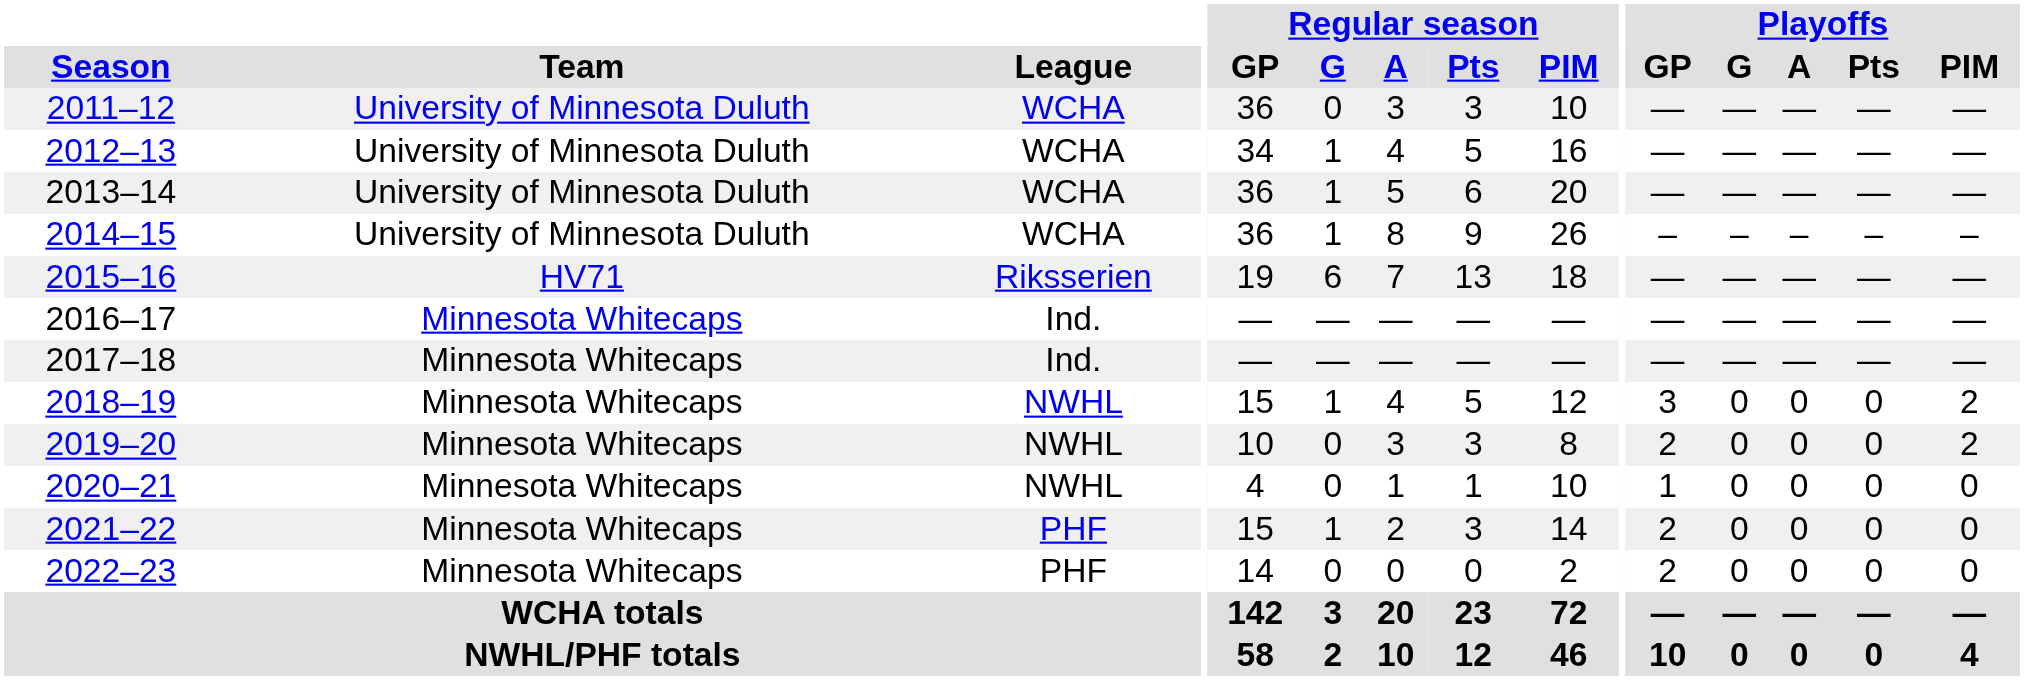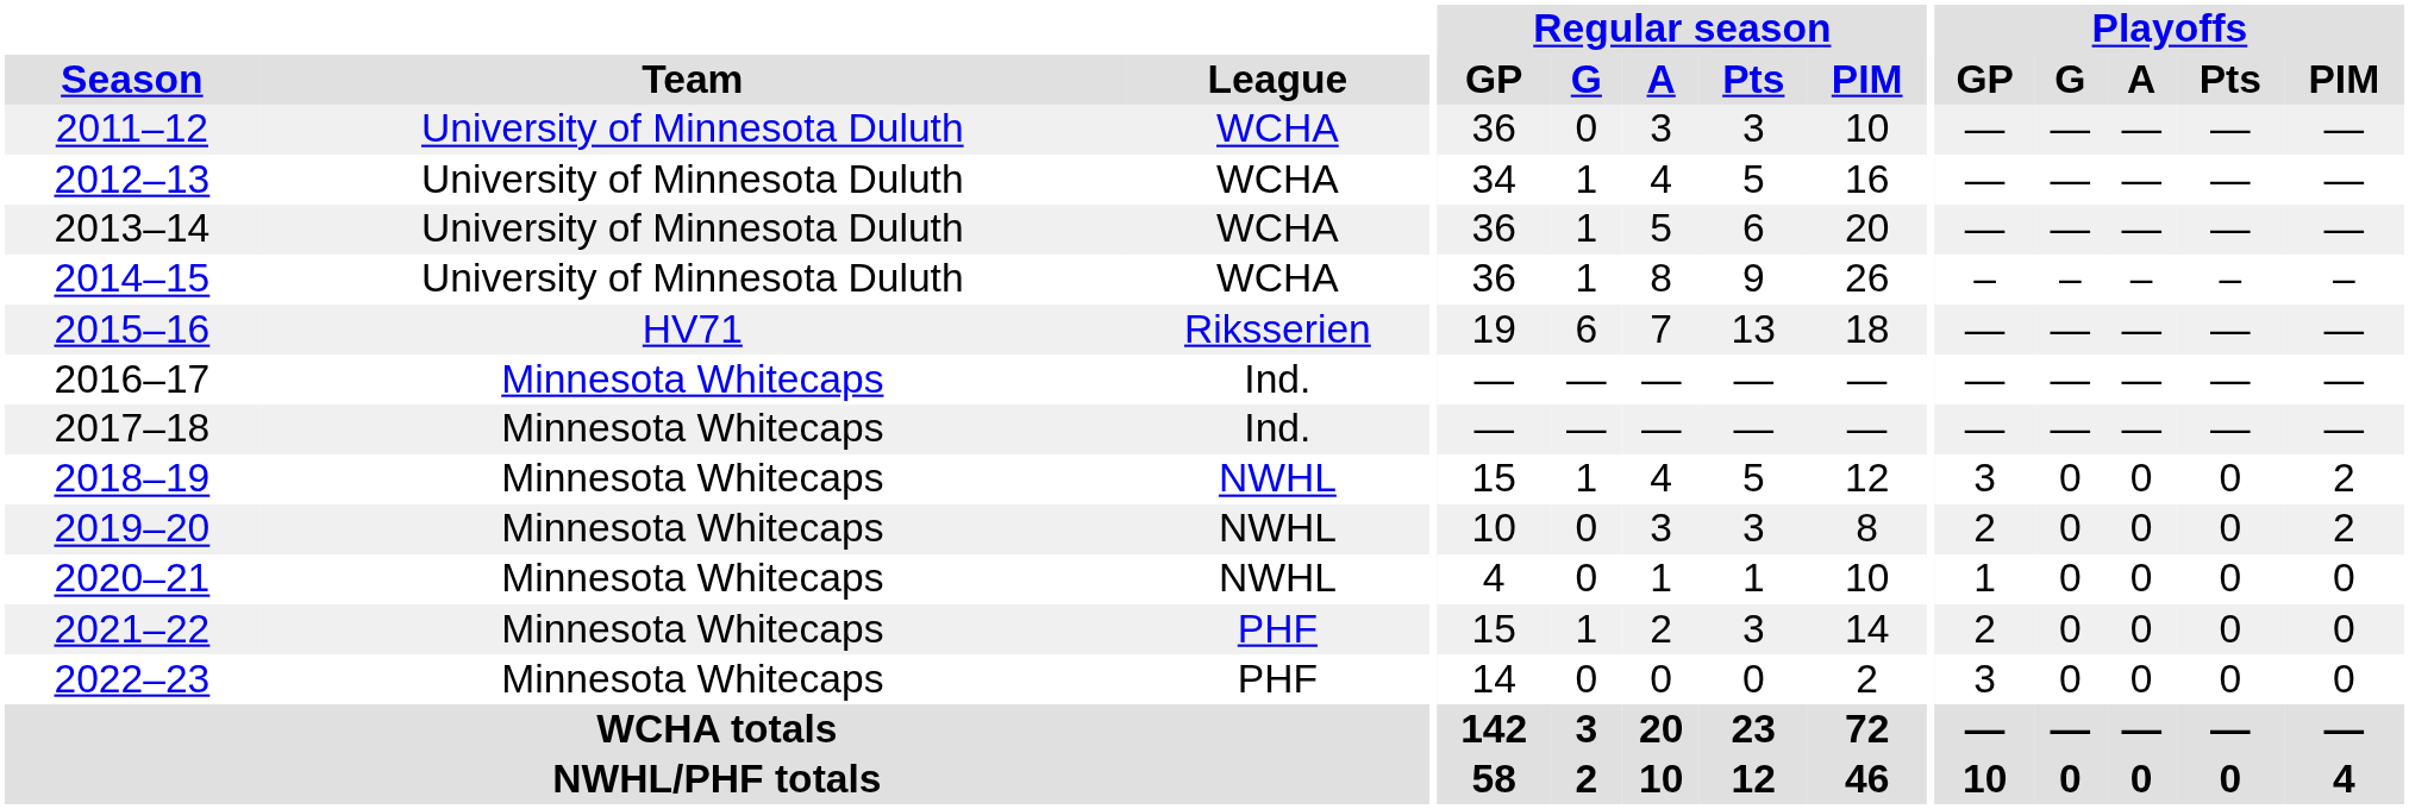2022–23 | Playoffs / GP: 2 -> 3
